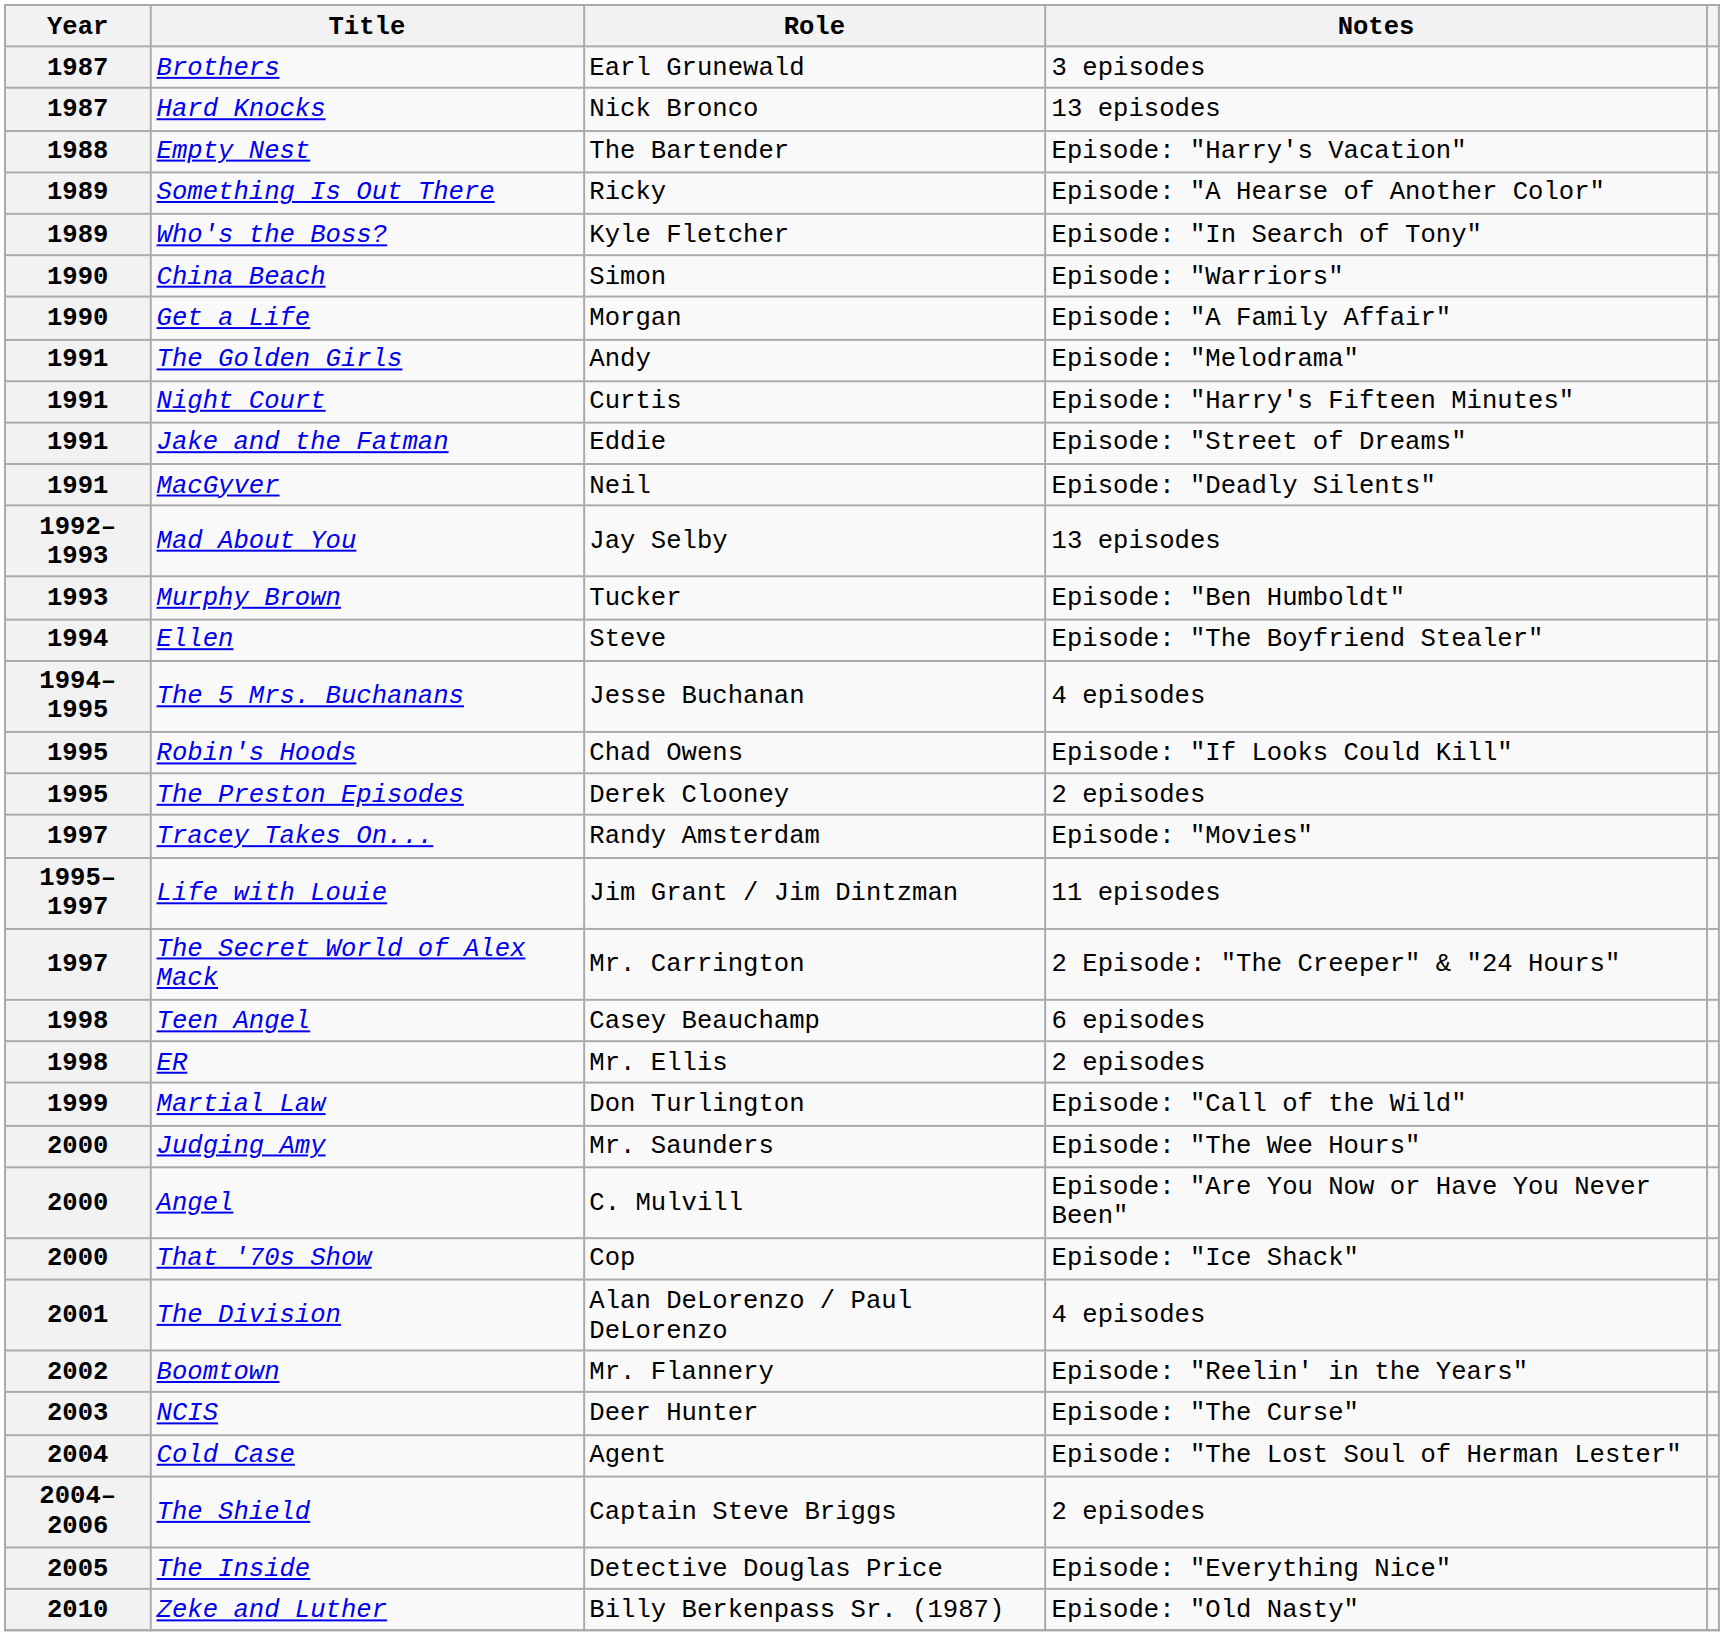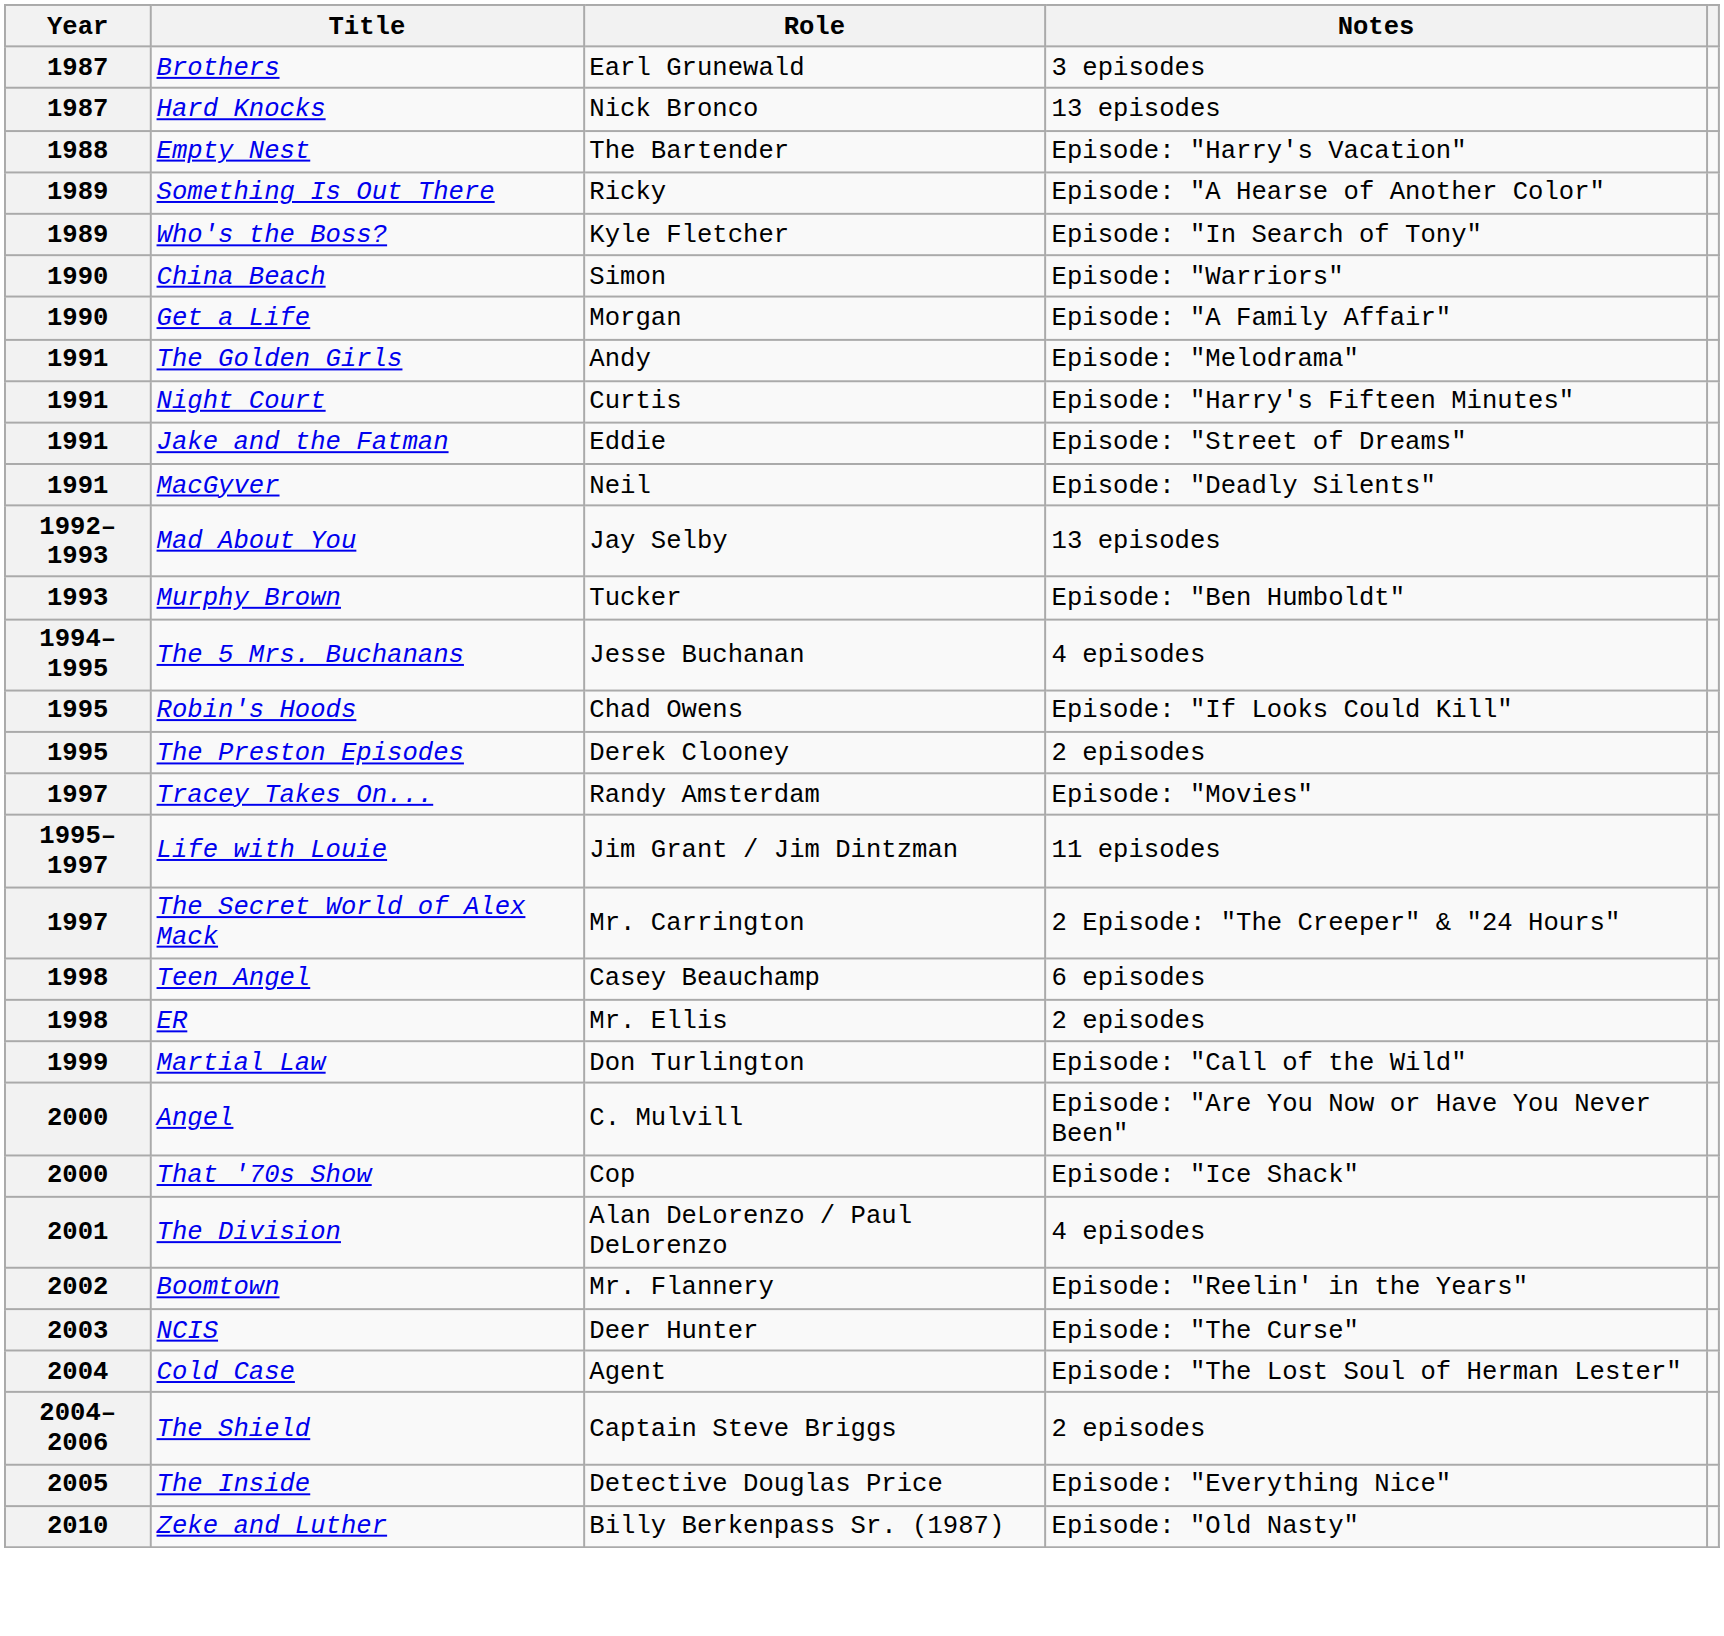- row: 1994 | Ellen | Steve | Episode: "The Boyfriend Stealer"
- row: 2000 | Judging Amy | Mr. Saunders | Episode: "The Wee Hours"
